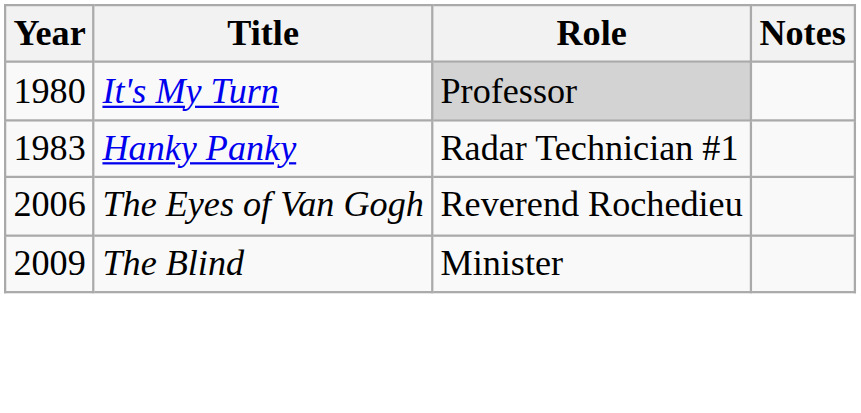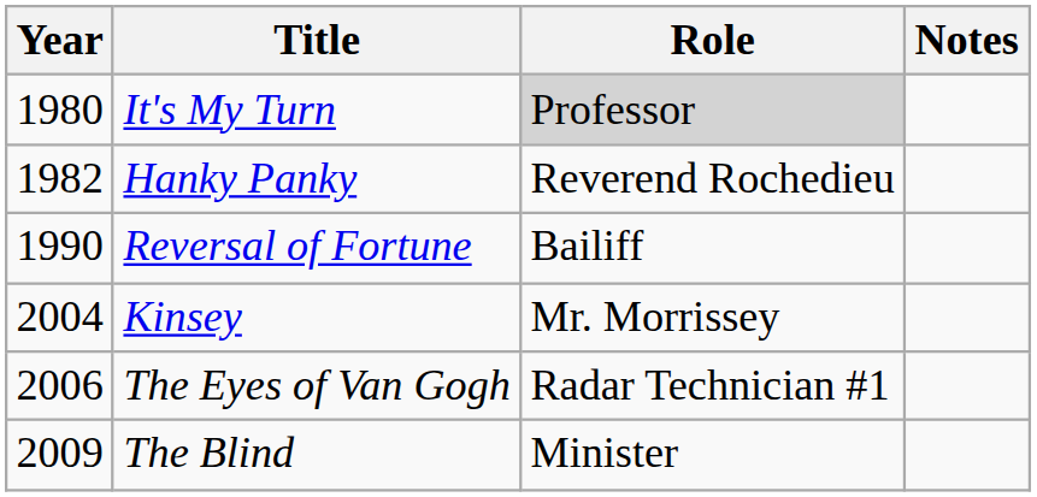Hanky Panky | Year: 1983 -> 1982
Hanky Panky | Role: Radar Technician #1 -> Reverend Rochedieu
+ row: 1990 | Reversal of Fortune | Bailiff
+ row: 2004 | Kinsey | Mr. Morrissey
The Eyes of Van Gogh | Role: Reverend Rochedieu -> Radar Technician #1
